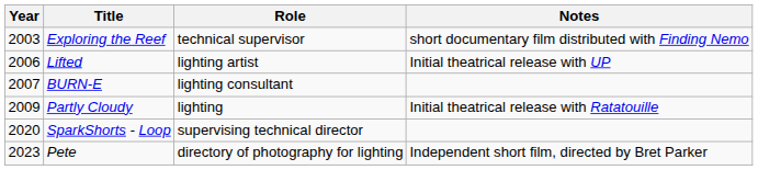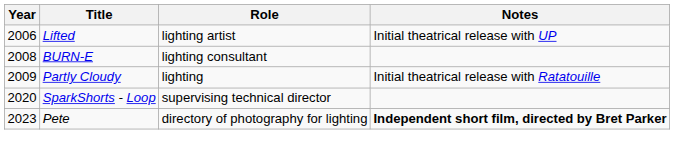- row: 2003 | Exploring the Reef | technical supervisor | short documentary film distributed with Finding Nemo
BURN-E | Year: 2007 -> 2008
Pete | Notes: normal -> bold
